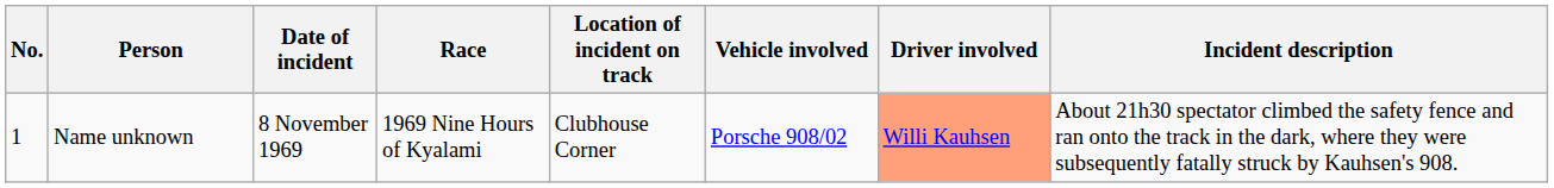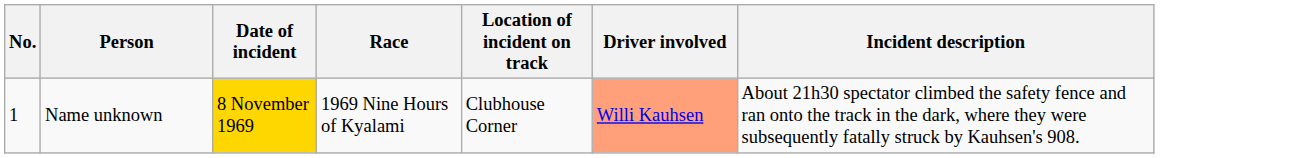- column: Vehicle involved | Porsche 908/02
Name unknown | Date of incident: no background -> gold background
